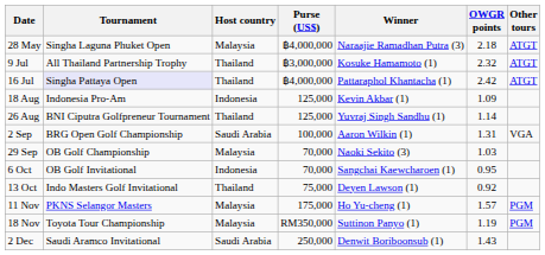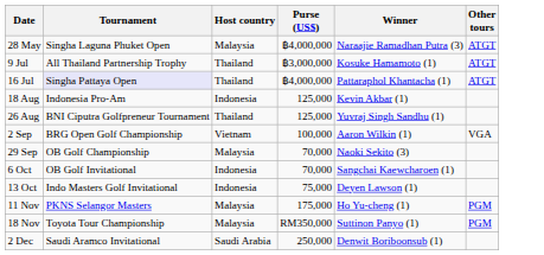- column: OWGR points | 2.18 | 2.32 | 2.42 | 1.09 | 1.14 | 1.31 | 1.03 | 0.95 | 0.92 | 1.57 | 1.19 | 1.43
2 Sep | Host country: Saudi Arabia -> Vietnam
13 Oct | Host country: Thailand -> Indonesia
